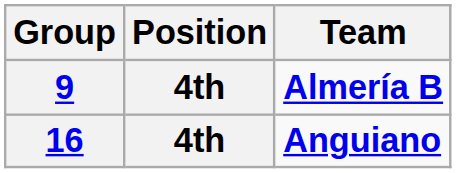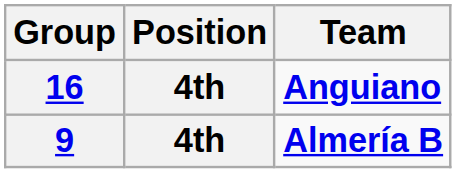rows swapped: 9 <-> 16
